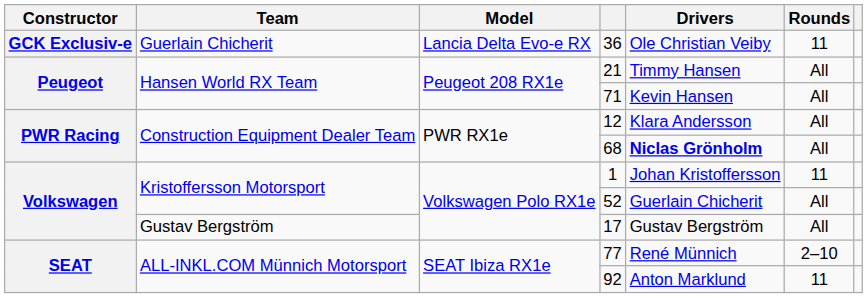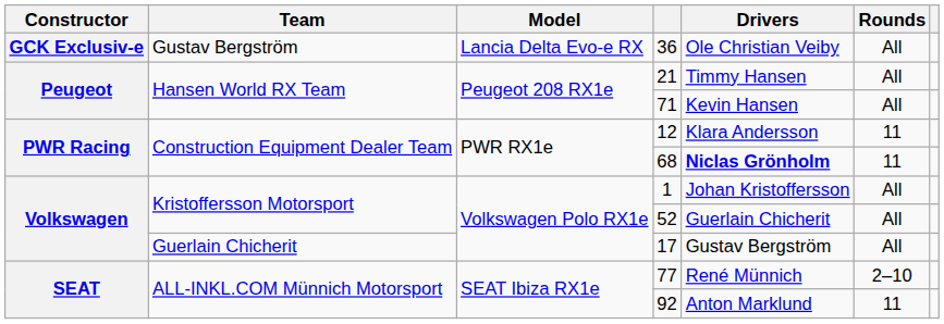36 | Team: Guerlain Chicherit -> Gustav Bergström
36 | Rounds: 11 -> All
12 | Rounds: All -> 11
68 | Rounds: All -> 11
1 | Rounds: 11 -> All
17 | Team: Gustav Bergström -> Guerlain Chicherit
